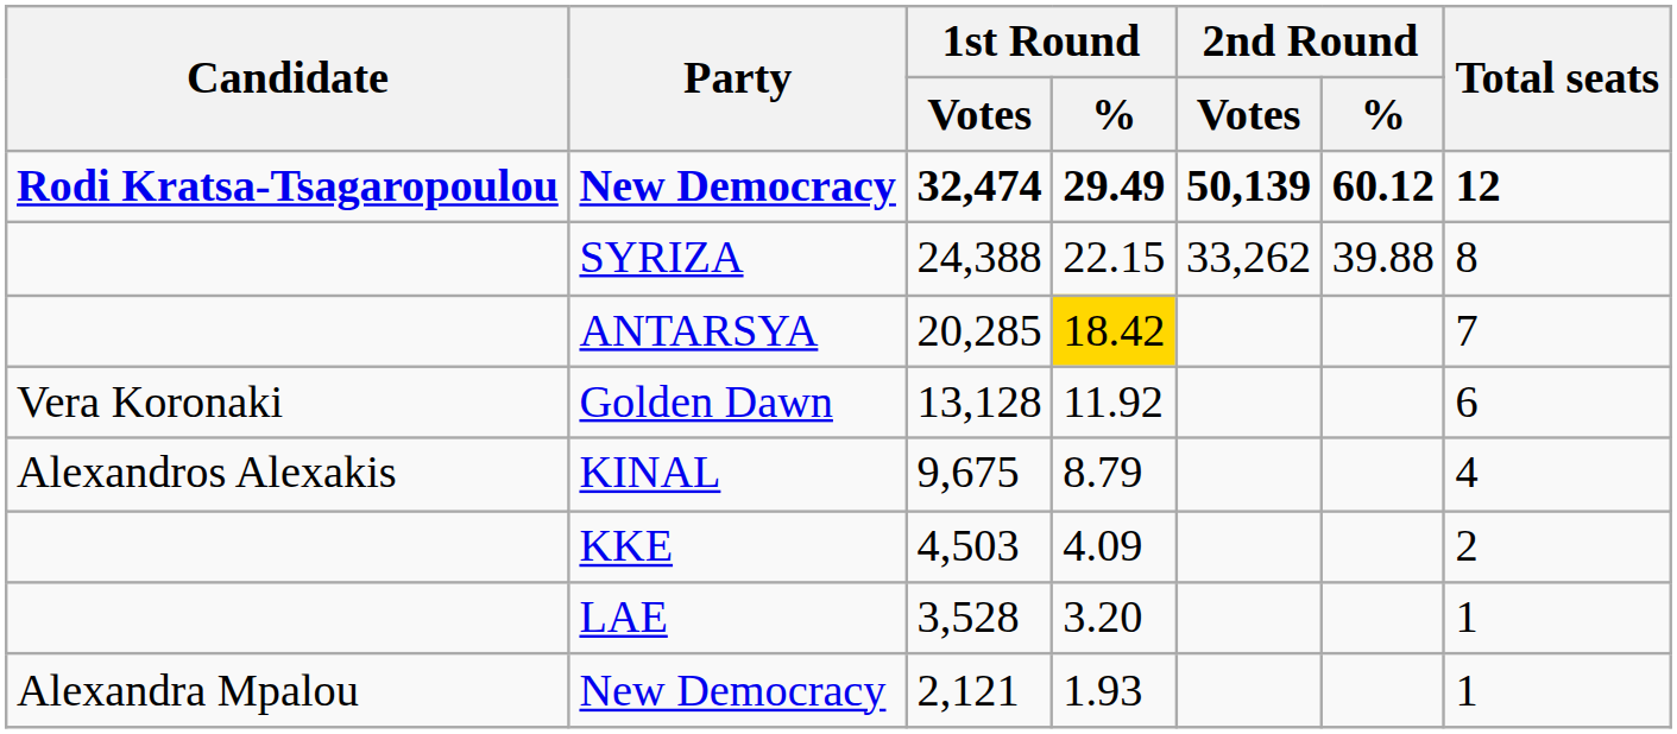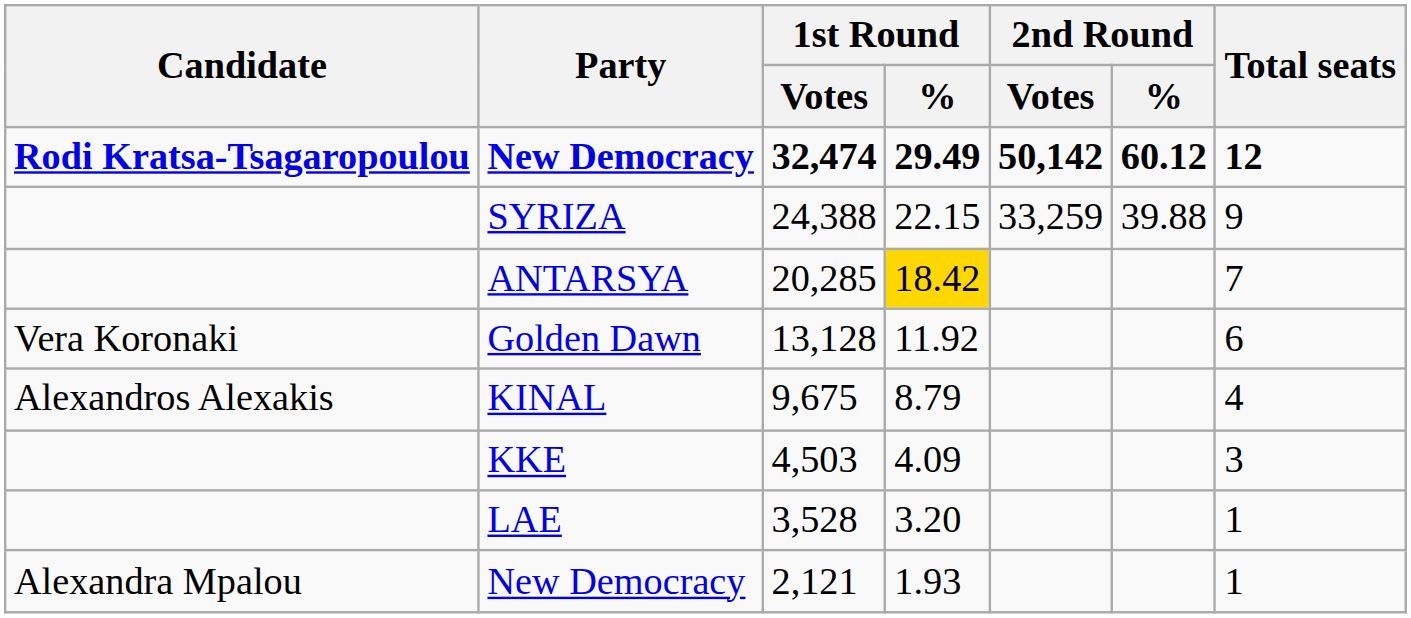32,474 | 2nd Round / Votes: 50,139 -> 50,142
24,388 | 2nd Round / Votes: 33,262 -> 33,259
24,388 | Total seats: 8 -> 9
4,503 | Total seats: 2 -> 3
